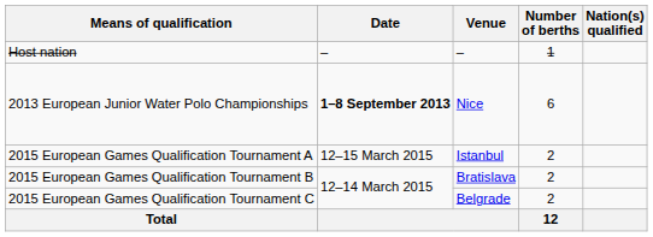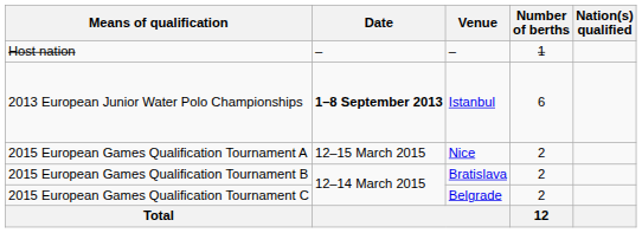2013 European Junior Water Polo Championships | Venue: Nice -> Istanbul
2015 European Games Qualification Tournament A | Venue: Istanbul -> Nice
